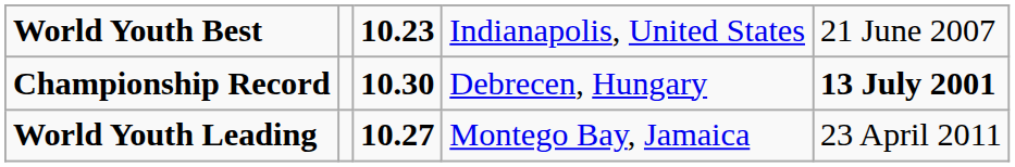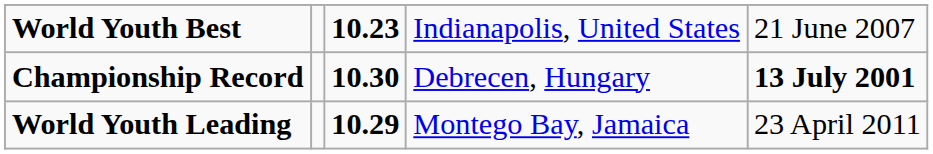World Youth Leading | column 3: 10.27 -> 10.29
